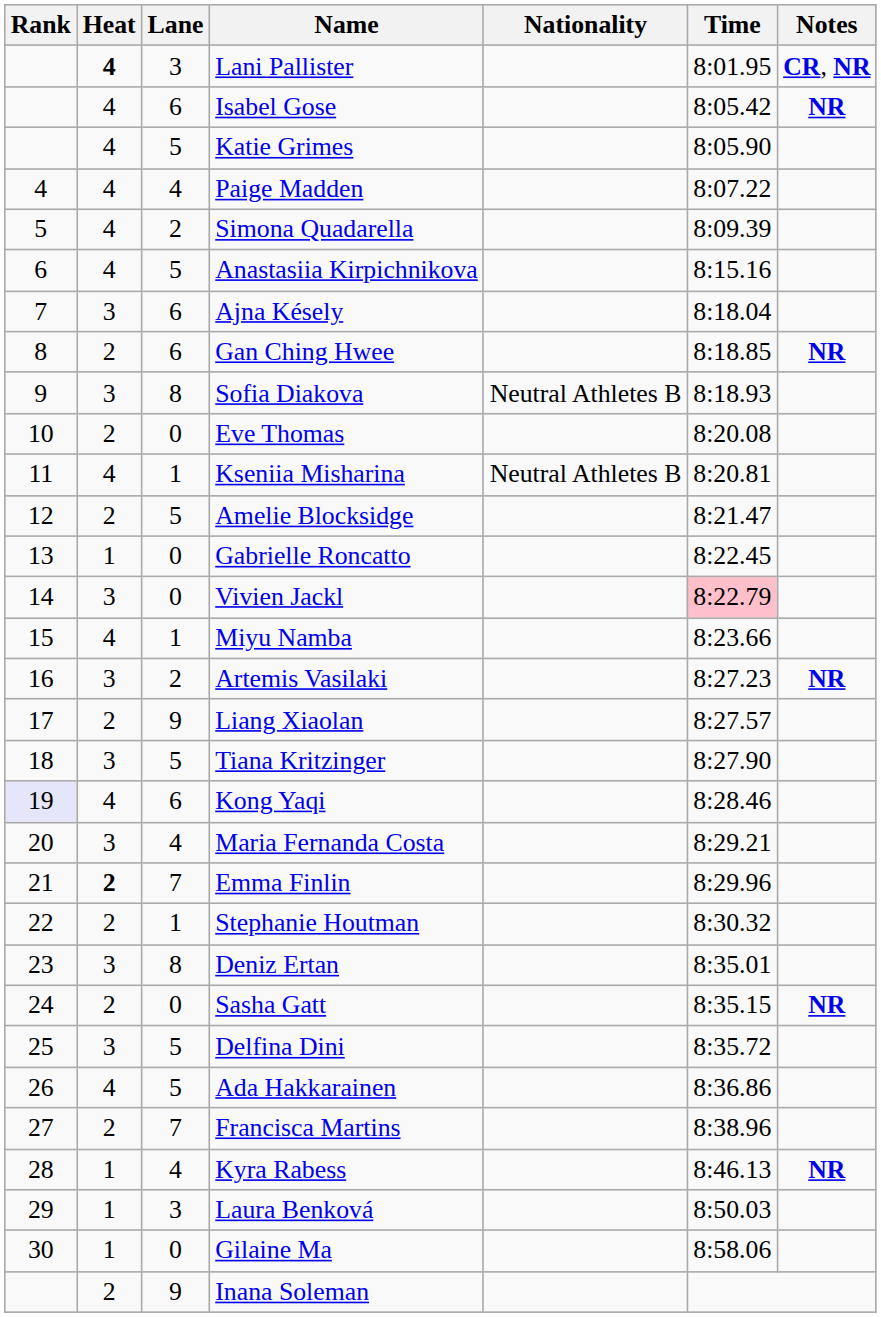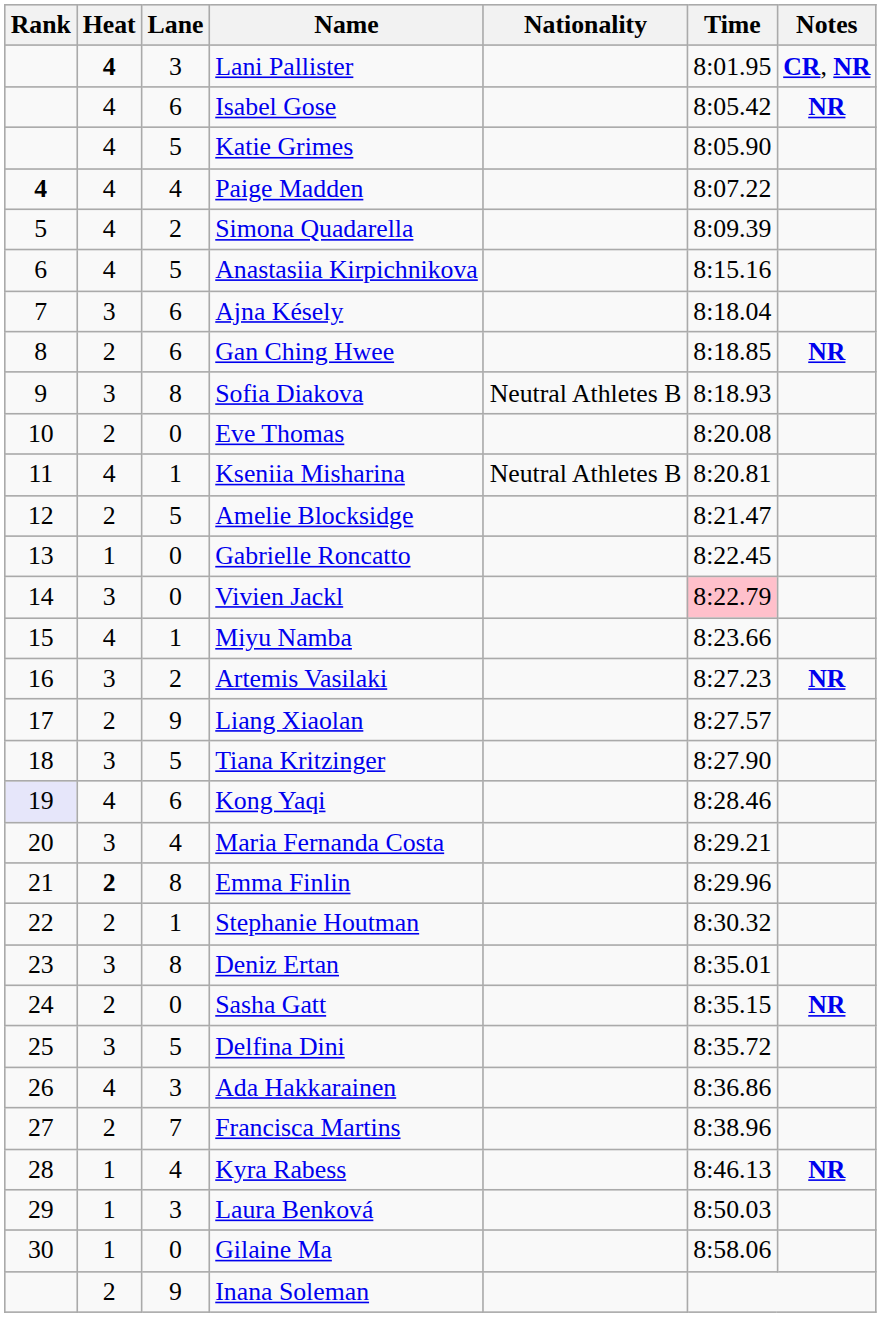Paige Madden | Rank: normal -> bold
Emma Finlin | Lane: 7 -> 8
Ada Hakkarainen | Lane: 5 -> 3
